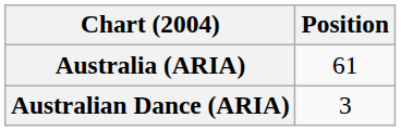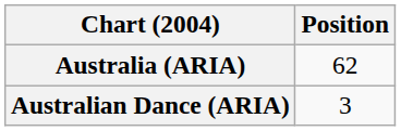Australia (ARIA) | Position: 61 -> 62
